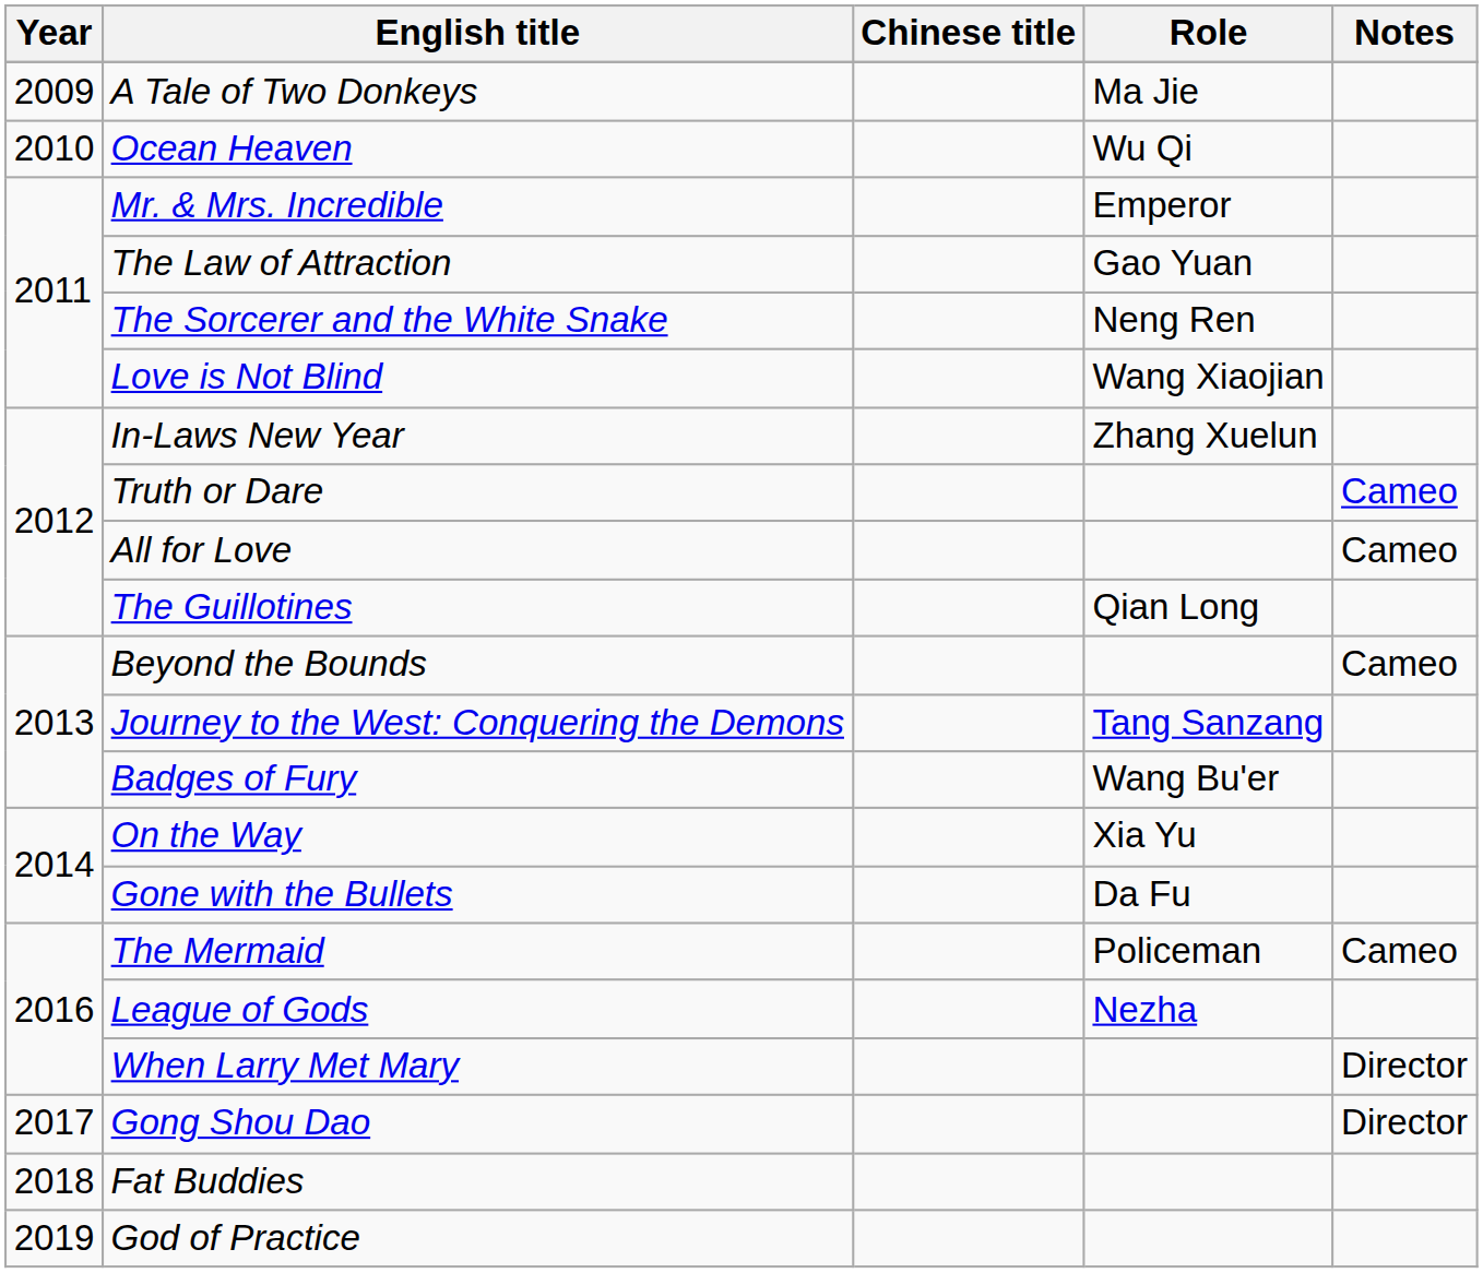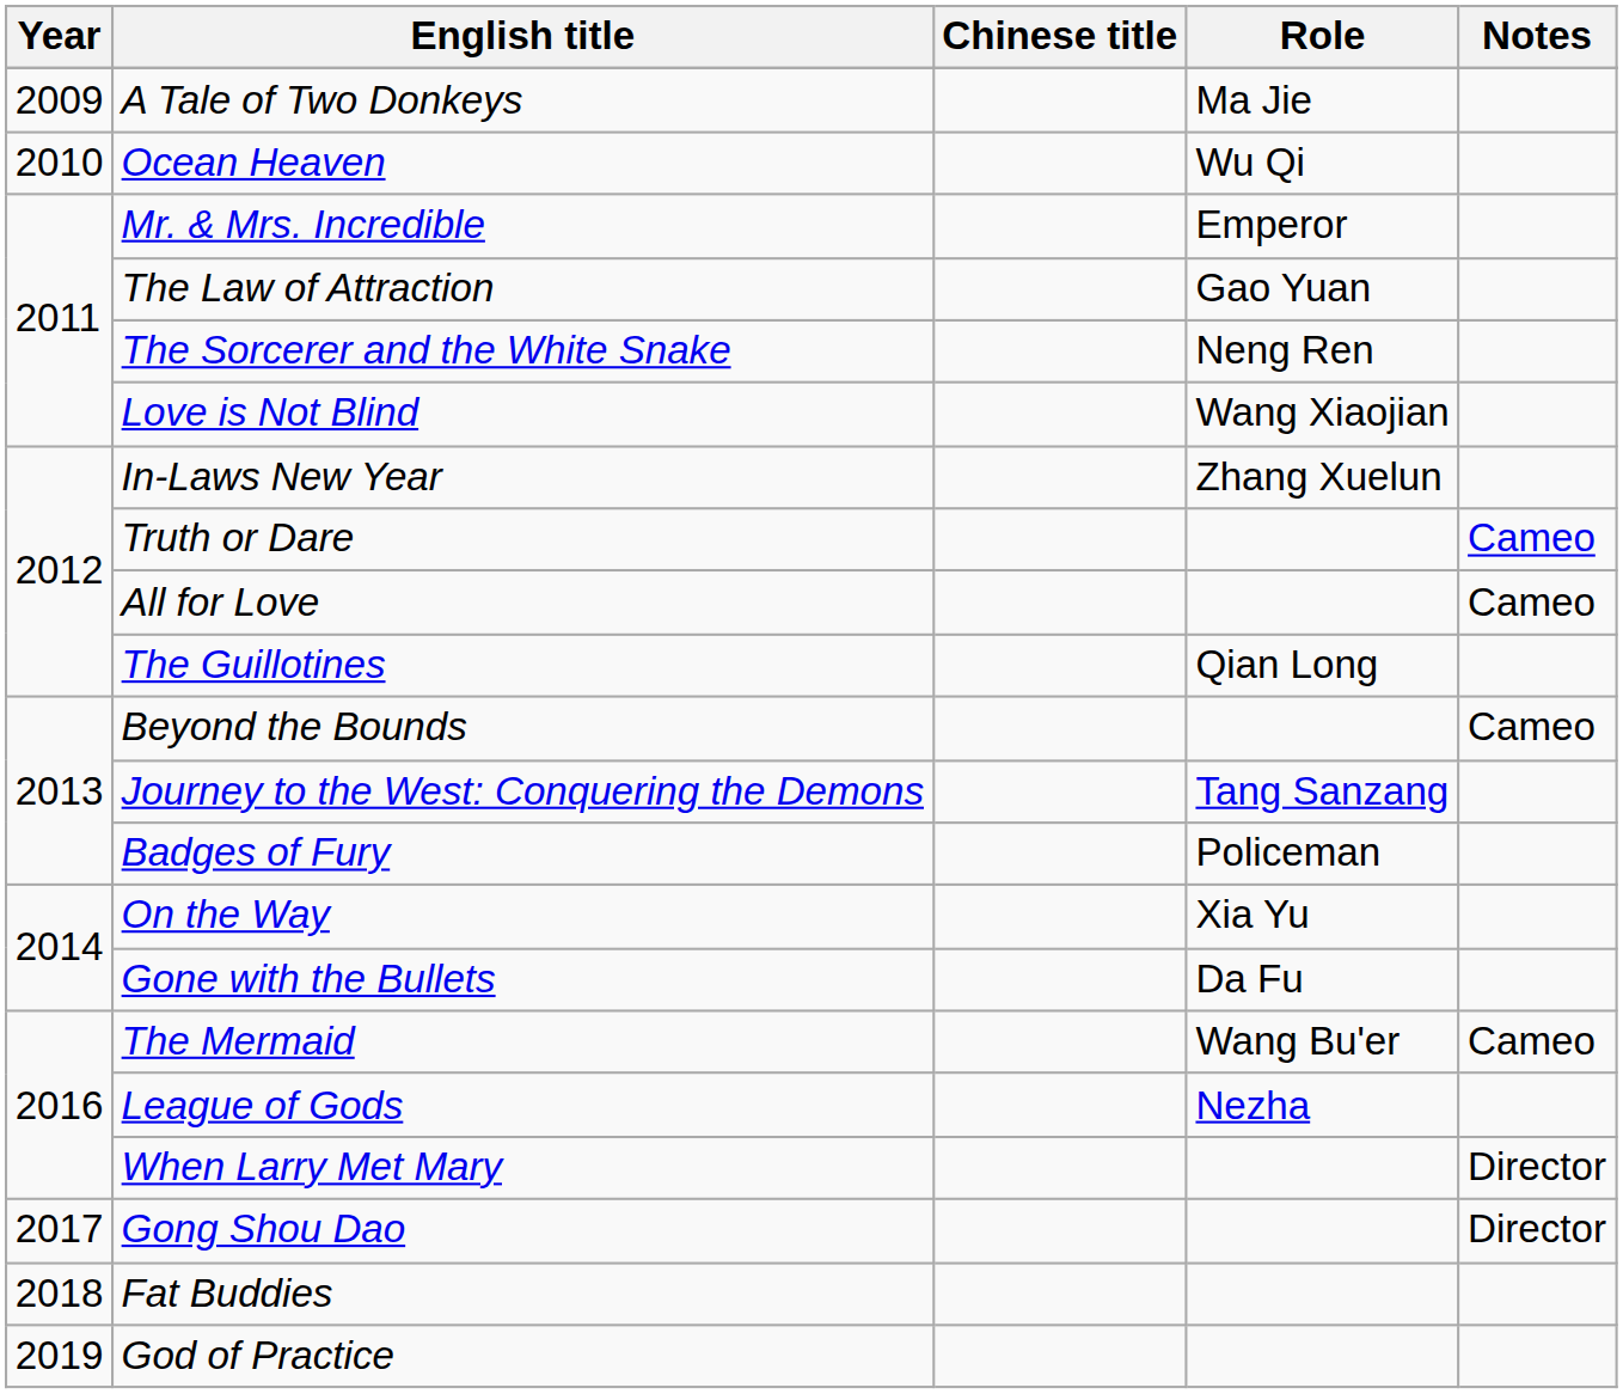Badges of Fury | Role: Wang Bu'er -> Policeman
The Mermaid | Role: Policeman -> Wang Bu'er
